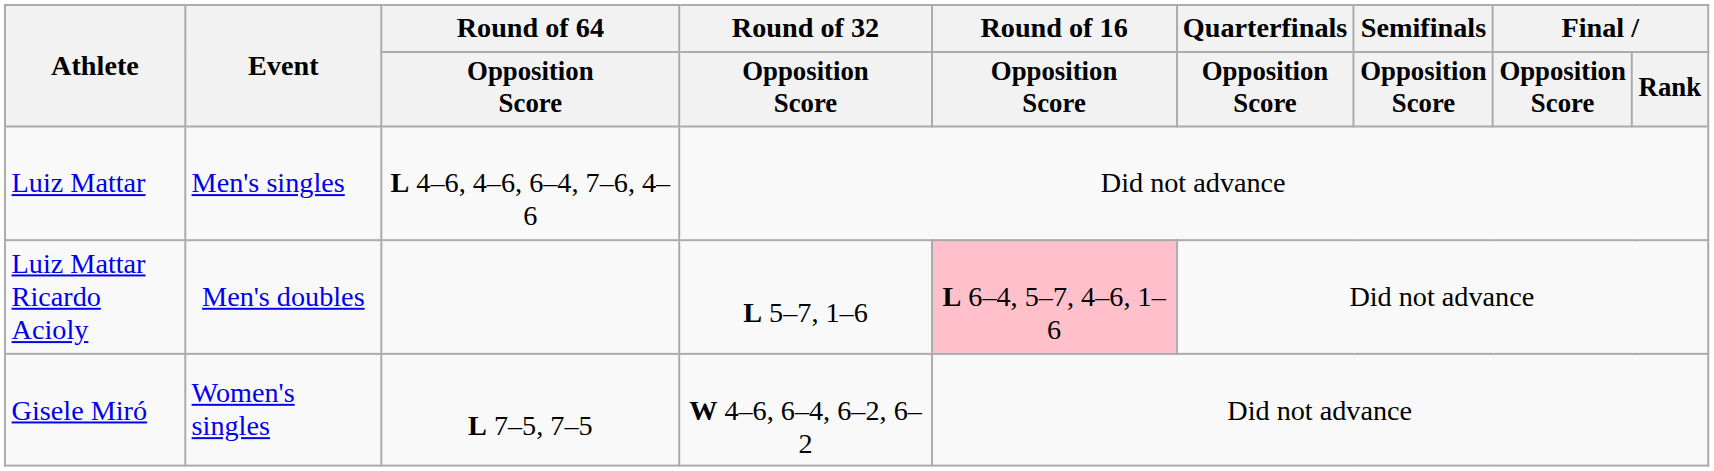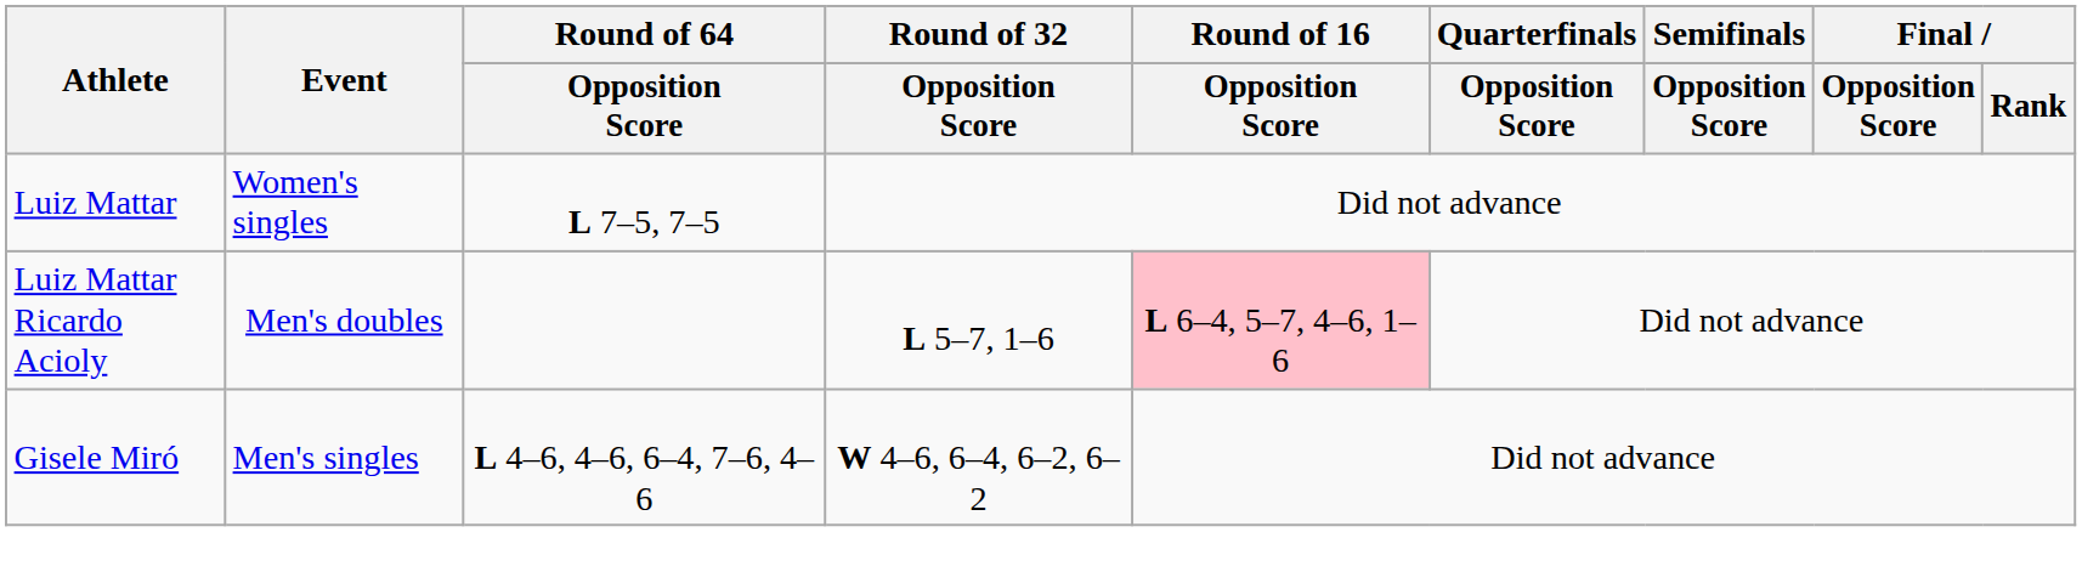Luiz Mattar | Event: Men's singles -> Women's singles
Luiz Mattar | Round of 64 / Opposition Score: L 4–6, 4–6, 6–4, 7–6, 4–6 -> L 7–5, 7–5
Gisele Miró | Event: Women's singles -> Men's singles
Gisele Miró | Round of 64 / Opposition Score: L 7–5, 7–5 -> L 4–6, 4–6, 6–4, 7–6, 4–6
